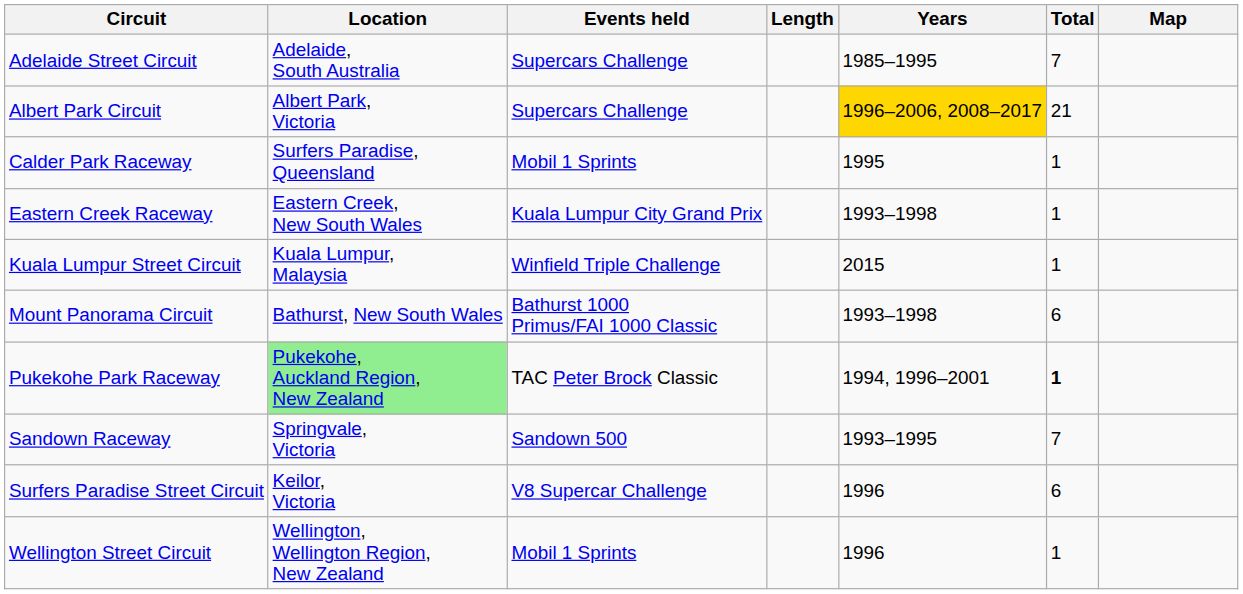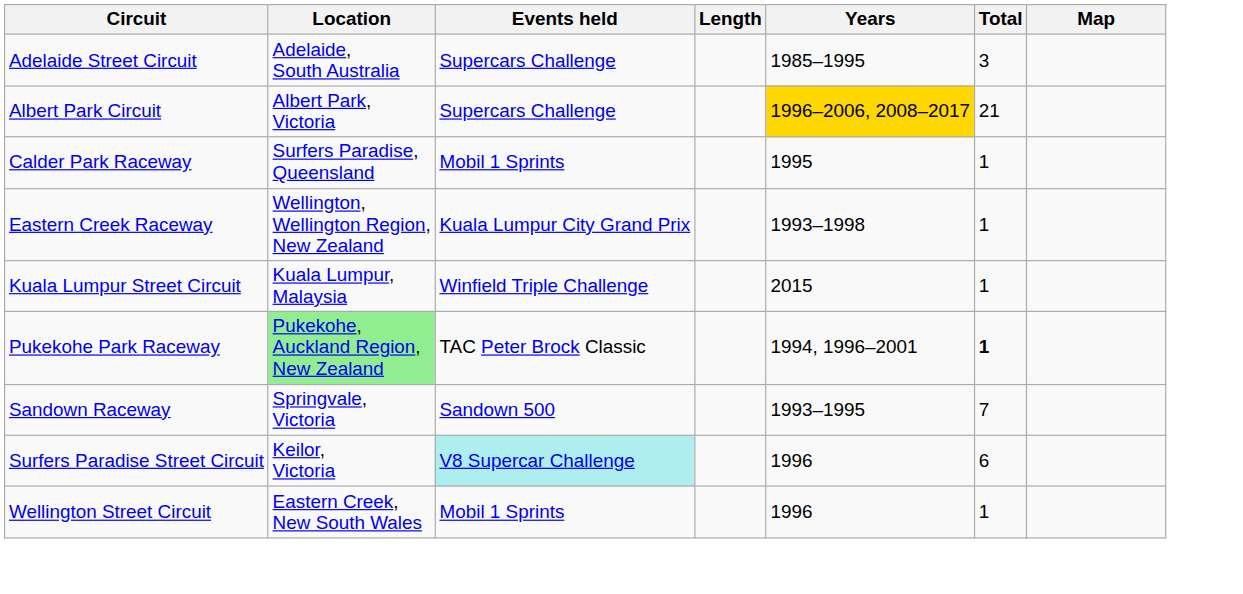Adelaide Street Circuit | Total: 7 -> 3
Eastern Creek Raceway | Location: Eastern Creek, New South Wales -> Wellington, Wellington Region, New Zealand
- row: Mount Panorama Circuit | Bathurst, New South Wales | Bathurst 1000 Primus/FAI 1000 Classic | 1993–1998 | 6
Surfers Paradise Street Circuit | Events held: no background -> paleturquoise background
Wellington Street Circuit | Location: Wellington, Wellington Region, New Zealand -> Eastern Creek, New South Wales
